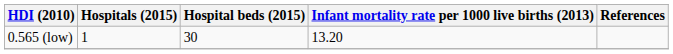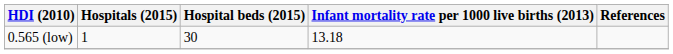0.565 (low) | Infant mortality rate per 1000 live births (2013): 13.20 -> 13.18
